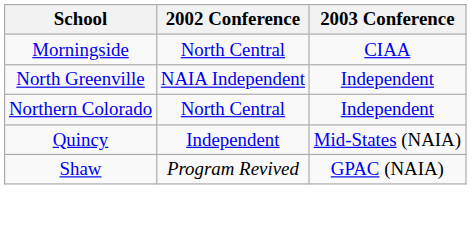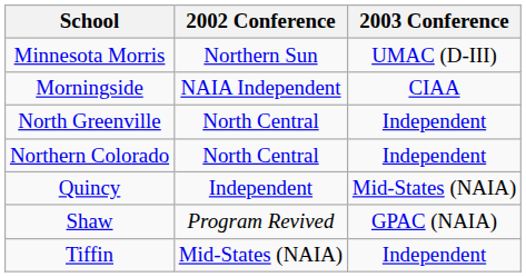+ row: Minnesota Morris | Northern Sun | UMAC (D-III)
Morningside | 2002 Conference: North Central -> NAIA Independent
North Greenville | 2002 Conference: NAIA Independent -> North Central
+ row: Tiffin | Mid-States (NAIA) | Independent
